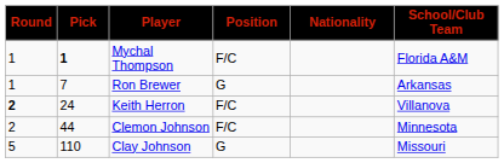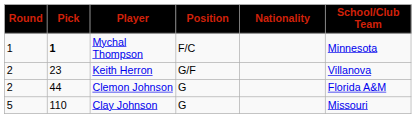Mychal Thompson | School/Club Team: Florida A&M -> Minnesota
- row: 1 | 7 | Ron Brewer | G | Arkansas
Keith Herron | Round: bold -> normal
Keith Herron | Pick: 24 -> 23
Keith Herron | Position: F/C -> G/F
Clemon Johnson | Position: F/C -> G
Clemon Johnson | School/Club Team: Minnesota -> Florida A&M
